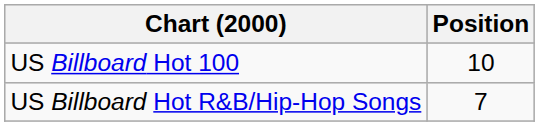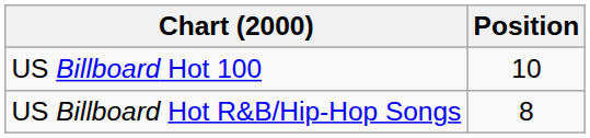US Billboard Hot R&B/Hip-Hop Songs | Position: 7 -> 8
